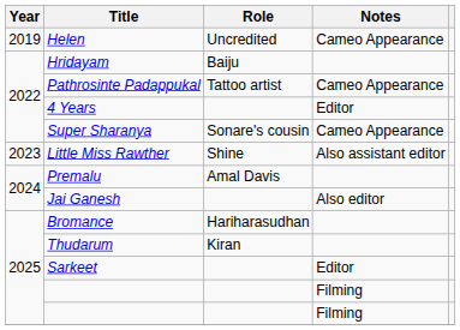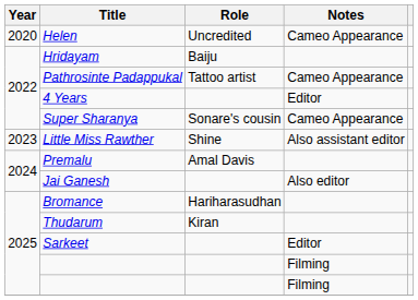Helen | Year: 2019 -> 2020
